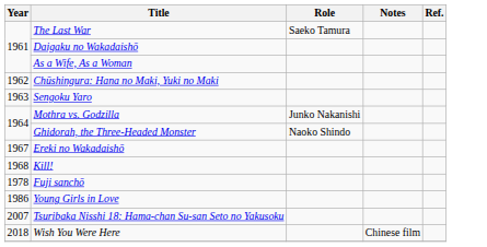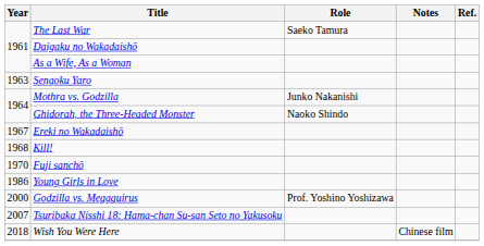- row: 1962 | Chūshingura: Hana no Maki, Yuki no Maki
Fuji sanchō | Year: 1978 -> 1970
+ row: 2000 | Godzilla vs. Megaguirus | Prof. Yoshino Yoshizawa
